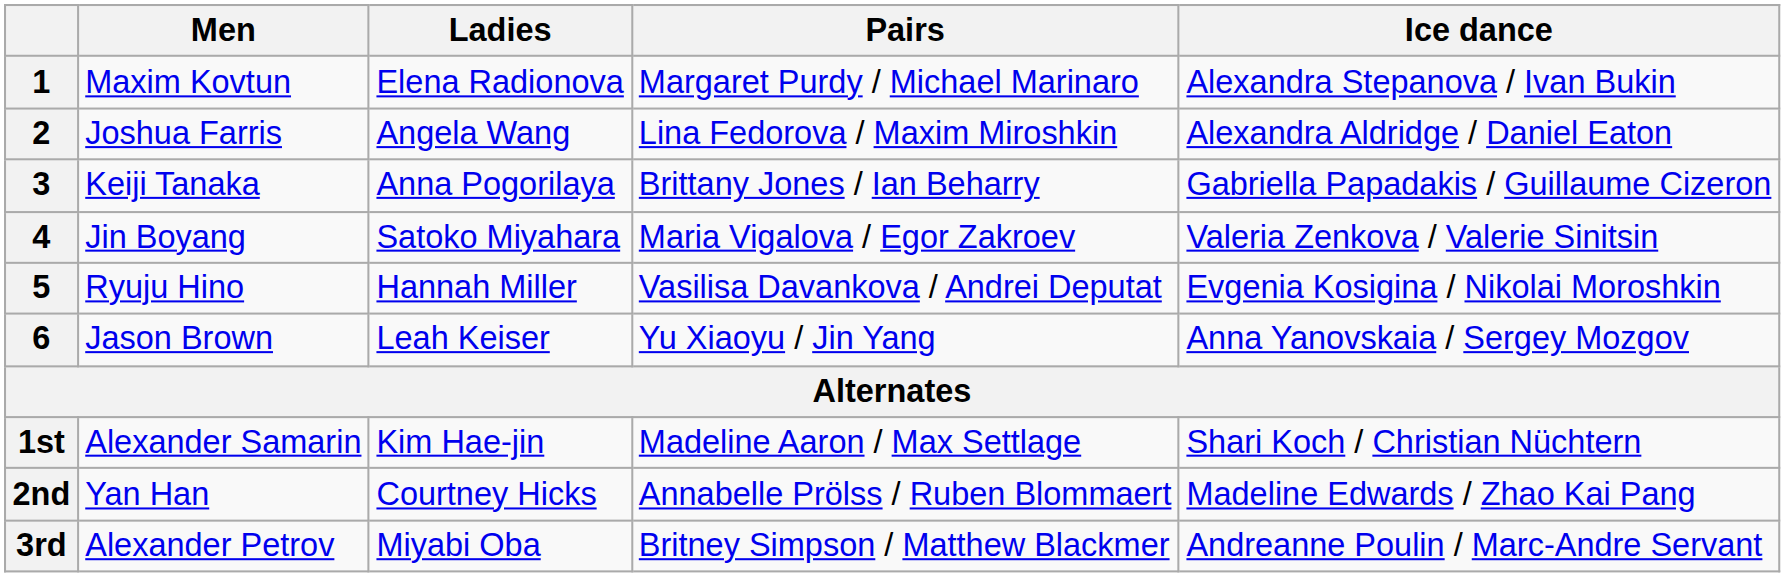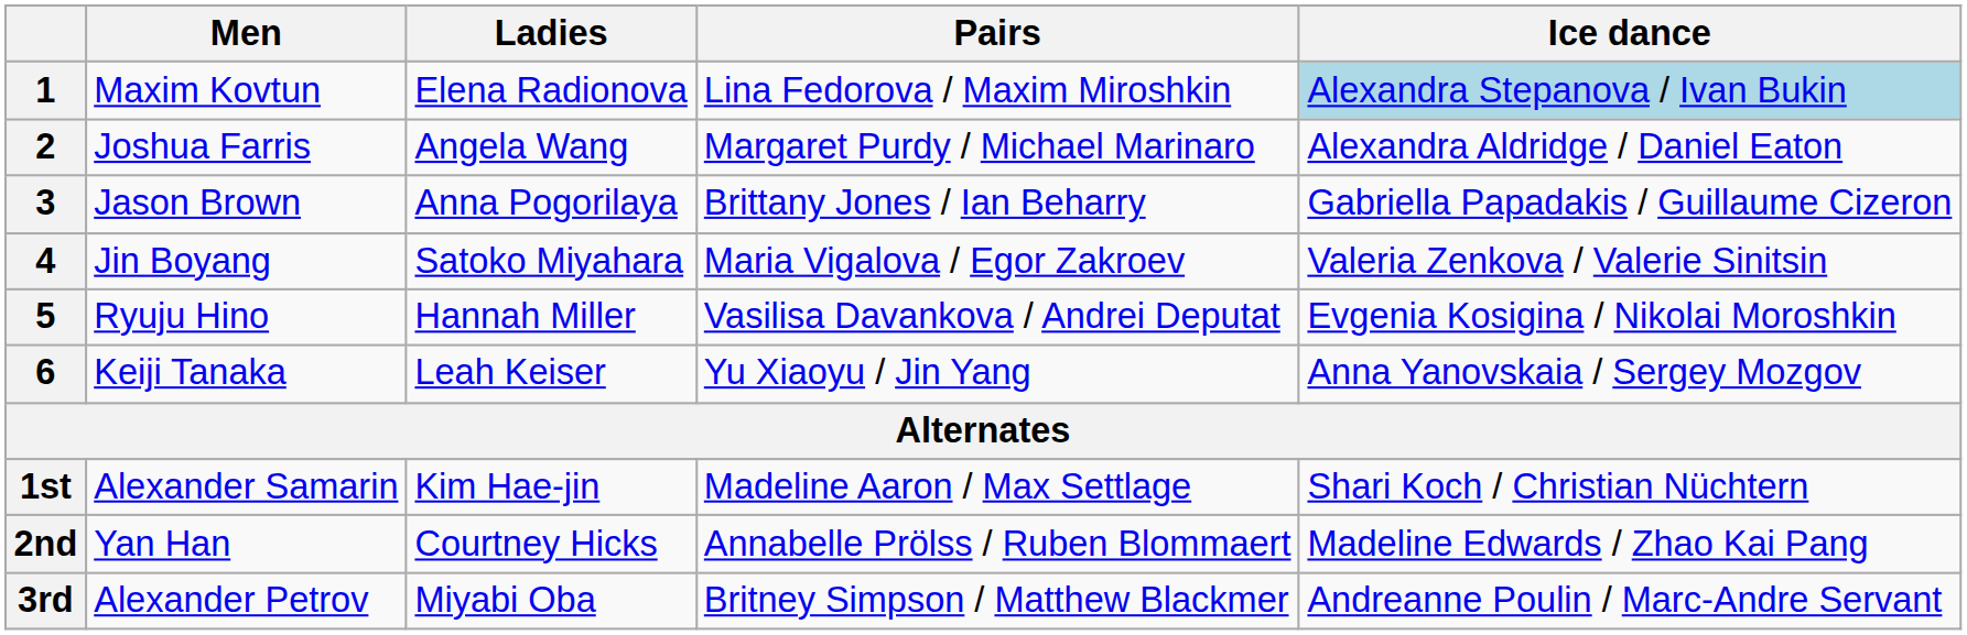1 | Pairs: Margaret Purdy / Michael Marinaro -> Lina Fedorova / Maxim Miroshkin
1 | Ice dance: no background -> lightblue background
2 | Pairs: Lina Fedorova / Maxim Miroshkin -> Margaret Purdy / Michael Marinaro
3 | Men: Keiji Tanaka -> Jason Brown
6 | Men: Jason Brown -> Keiji Tanaka
